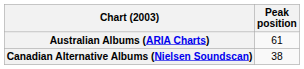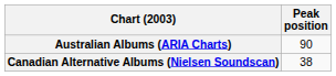Australian Albums (ARIA Charts) | Peak position: 61 -> 90
